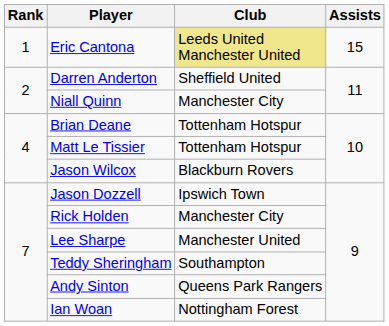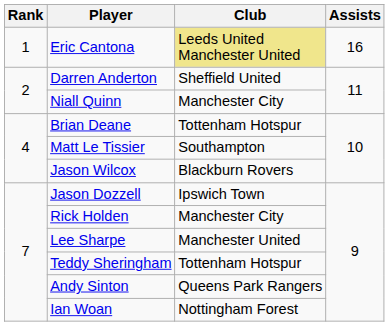Eric Cantona | Assists: 15 -> 16
Matt Le Tissier | Club: Tottenham Hotspur -> Southampton
Teddy Sheringham | Club: Southampton -> Tottenham Hotspur
